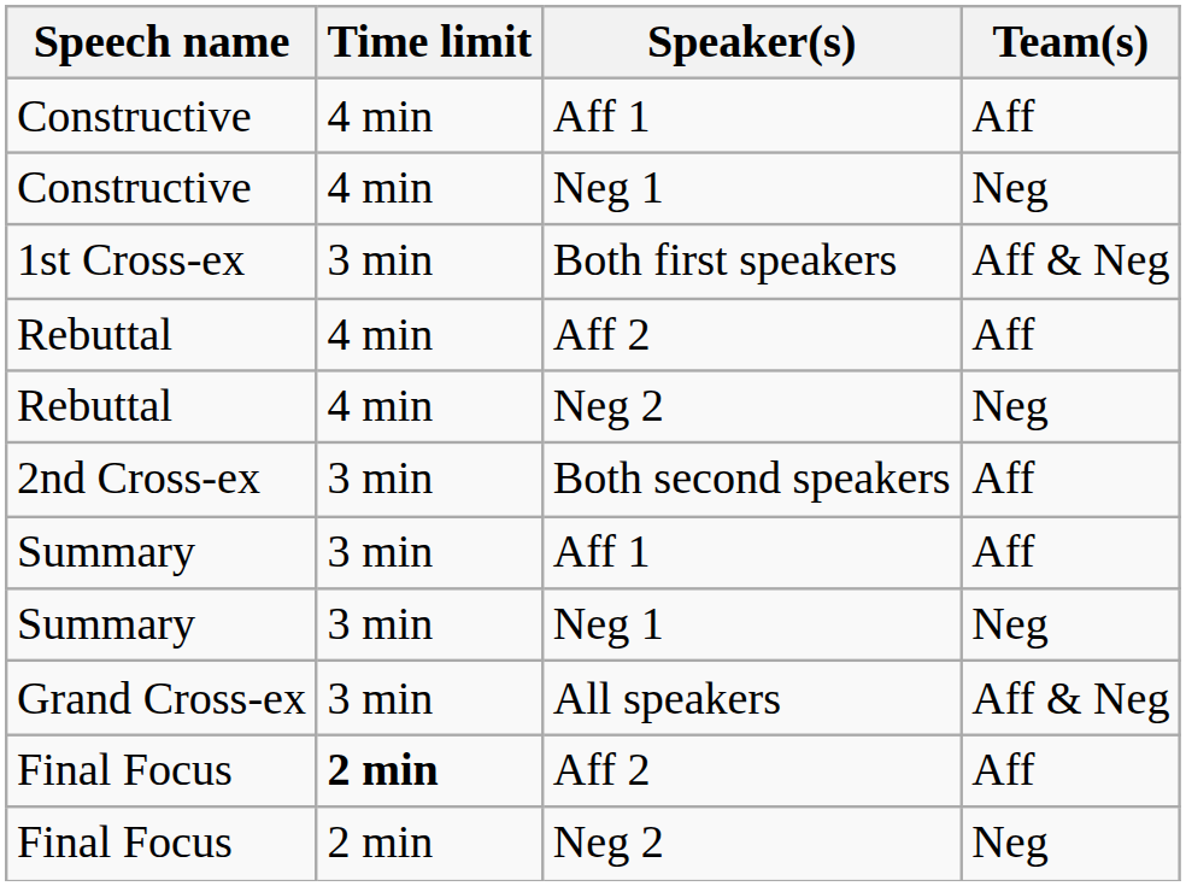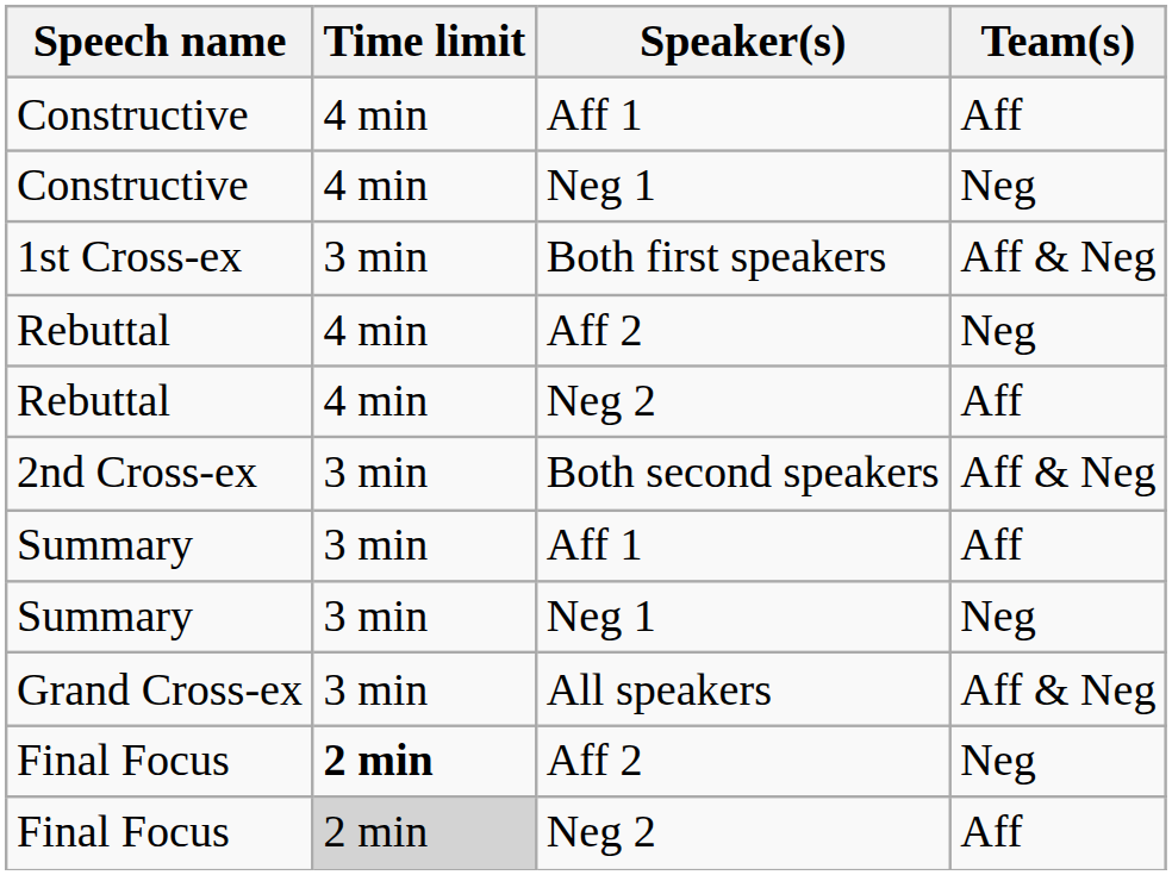Rebuttal / Aff 2 | Team(s): Aff -> Neg
Rebuttal / Neg 2 | Team(s): Neg -> Aff
2nd Cross-ex | Team(s): Aff -> Aff & Neg
Final Focus / Aff 2 | Team(s): Aff -> Neg
Final Focus / Neg 2 | Time limit: no background -> lightgrey background
Final Focus / Neg 2 | Team(s): Neg -> Aff
